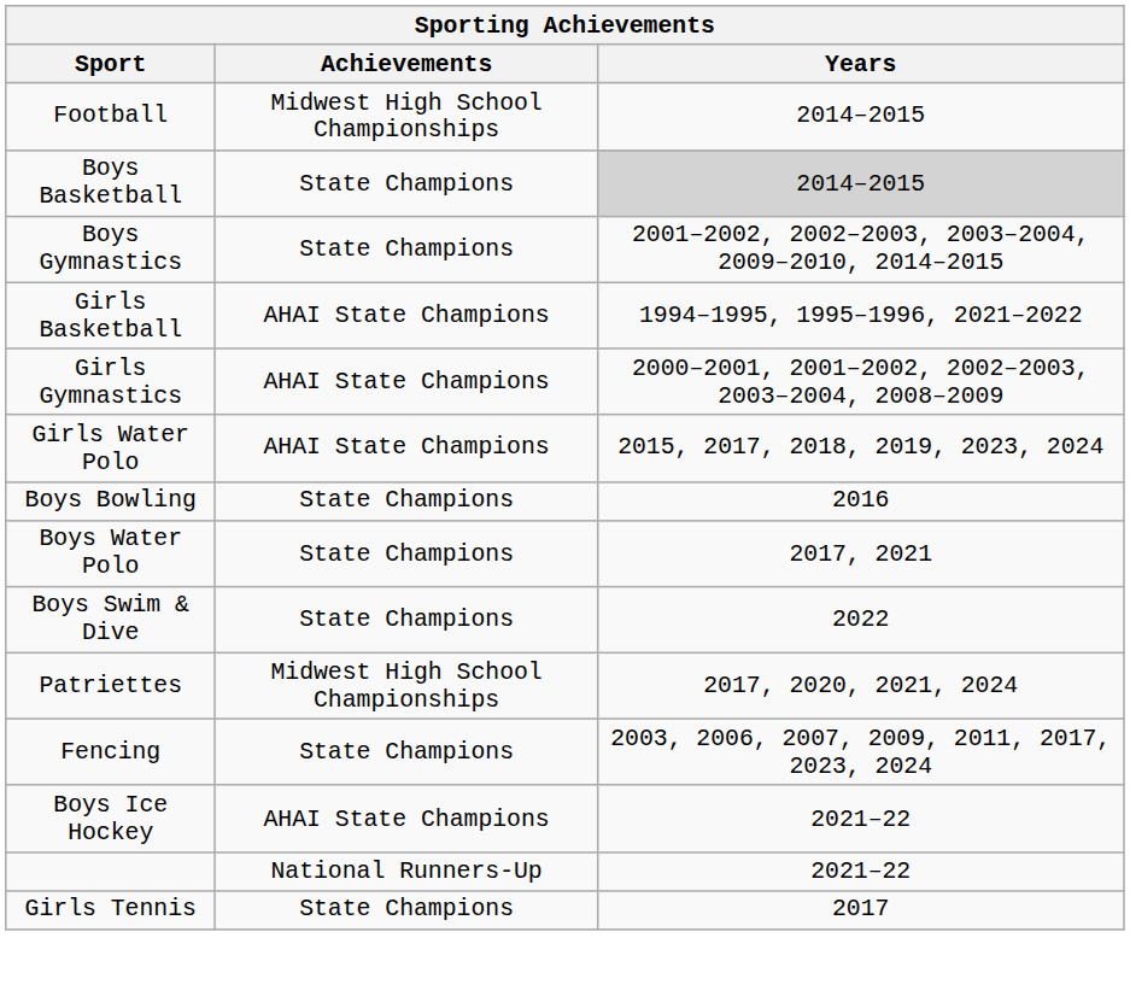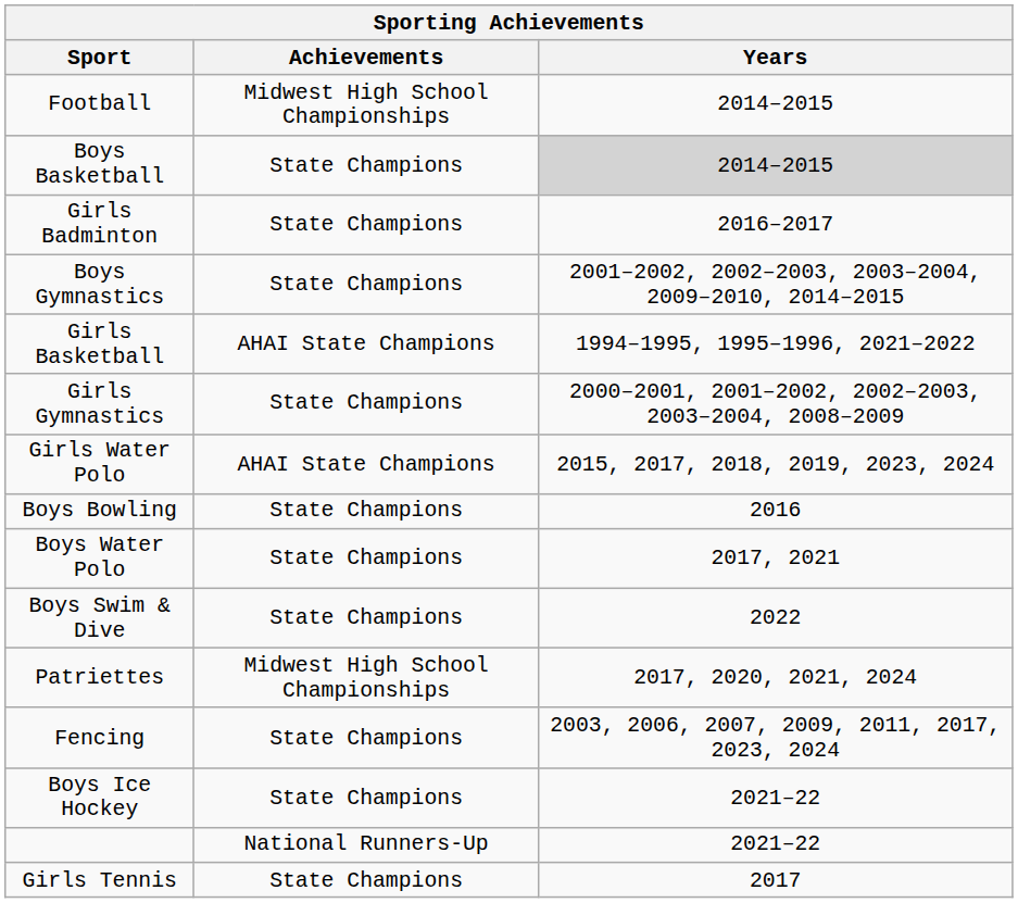+ row: Girls Badminton | State Champions | 2016–2017
Girls Gymnastics | Achievements: AHAI State Champions -> State Champions
Boys Ice Hockey | Achievements: AHAI State Champions -> State Champions
